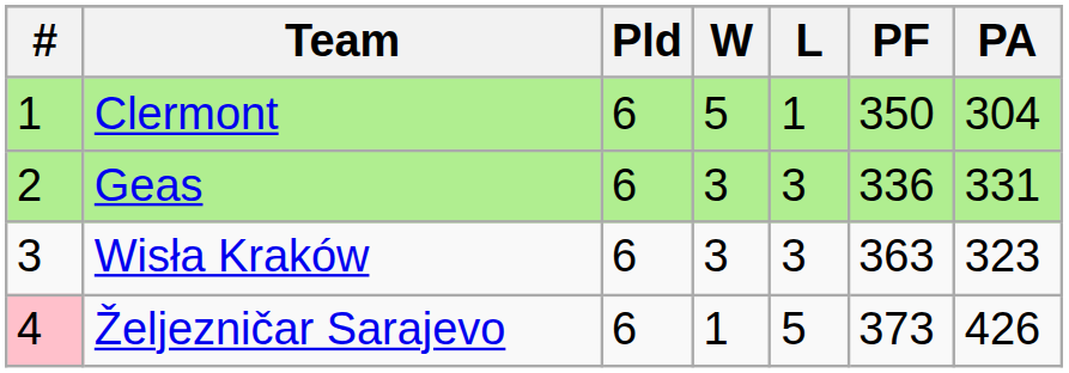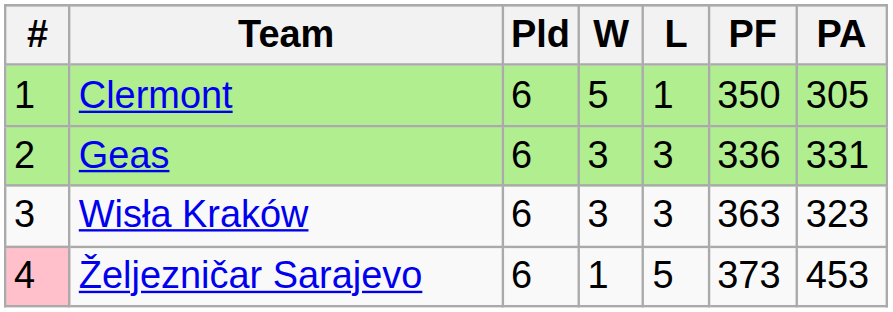Clermont | PA: 304 -> 305
Željezničar Sarajevo | PA: 426 -> 453
